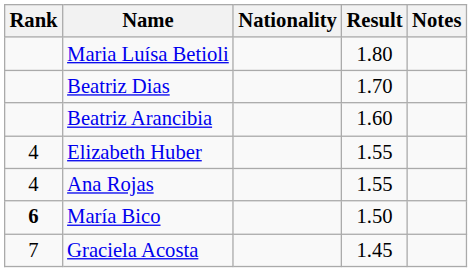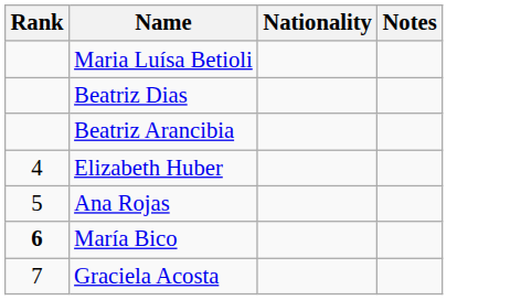- column: Result | 1.80 | 1.70 | 1.60 | 1.55 | 1.55 | 1.50 | 1.45
Ana Rojas | Rank: 4 -> 5
